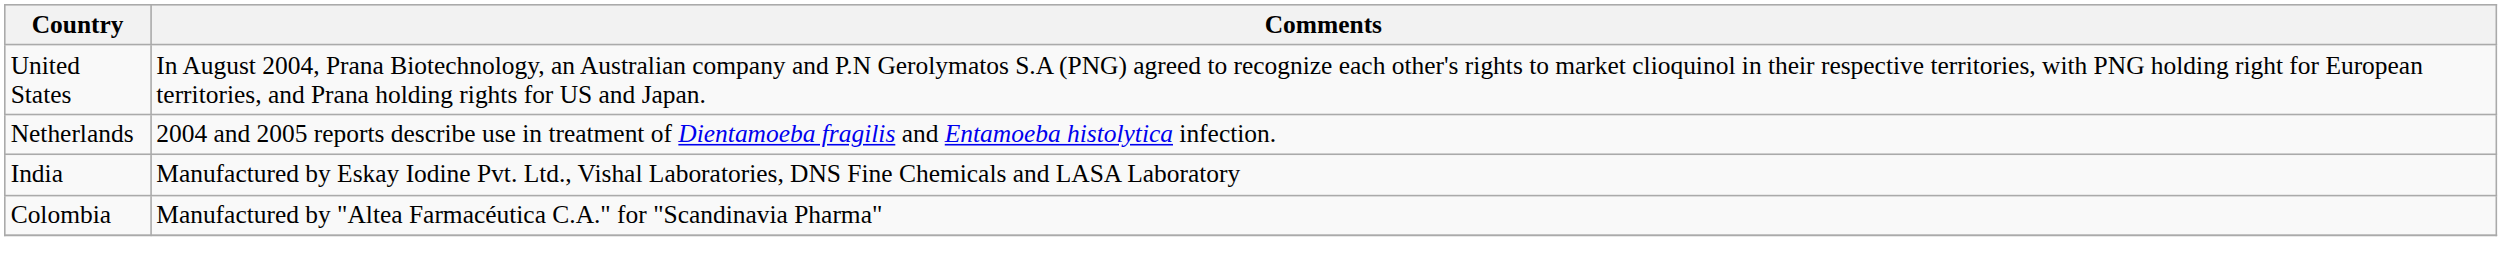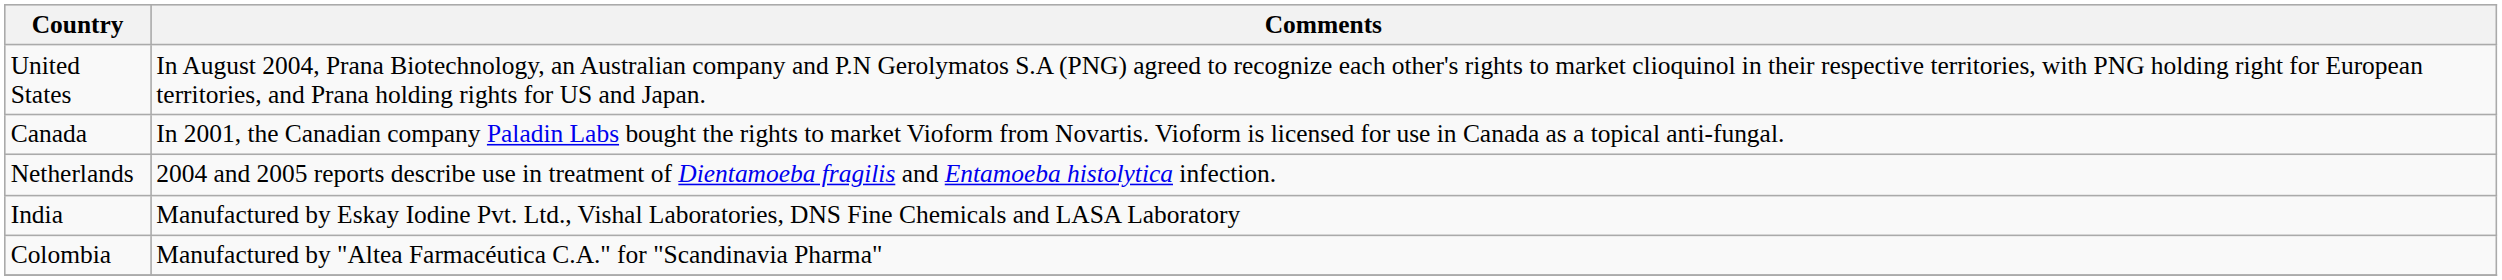+ row: Canada | In 2001, the Canadian company Paladin Labs bought the rights to market Vioform from Novartis. Vioform is licensed for use in Canada as a topical anti-fungal.
